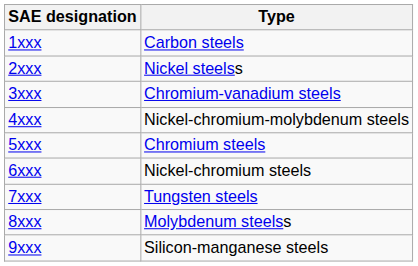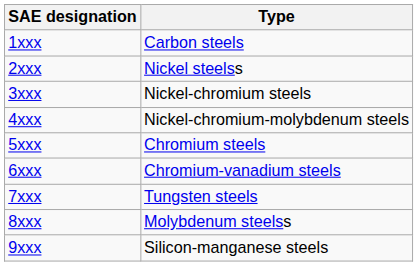3xxx | Type: Chromium-vanadium steels -> Nickel-chromium steels
6xxx | Type: Nickel-chromium steels -> Chromium-vanadium steels
